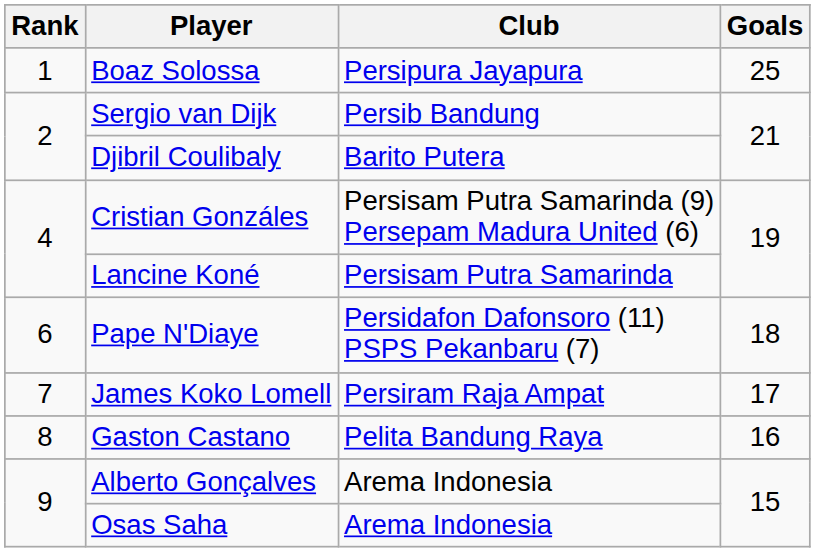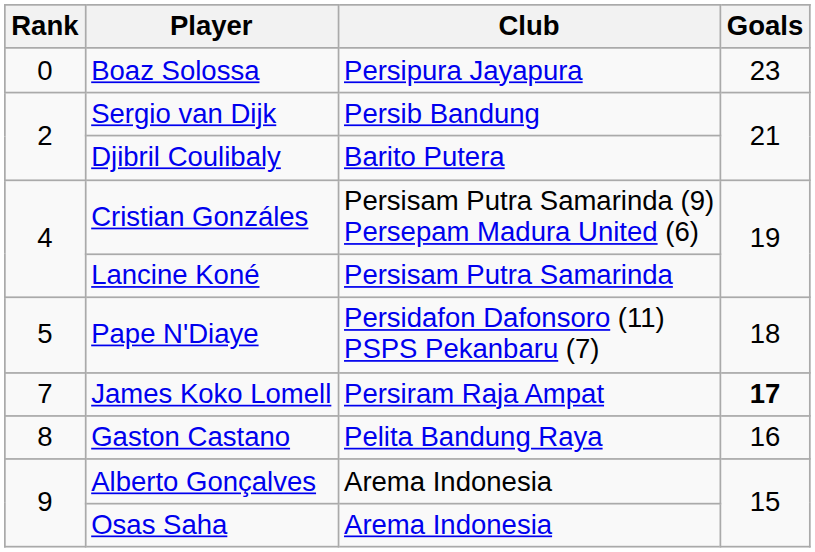Boaz Solossa | Rank: 1 -> 0
Boaz Solossa | Goals: 25 -> 23
Pape N'Diaye | Rank: 6 -> 5
James Koko Lomell | Goals: normal -> bold
